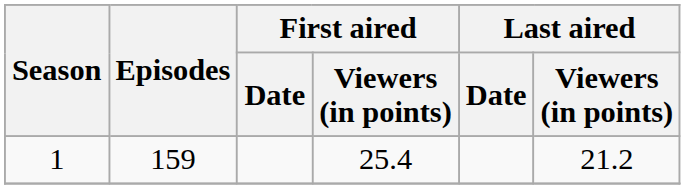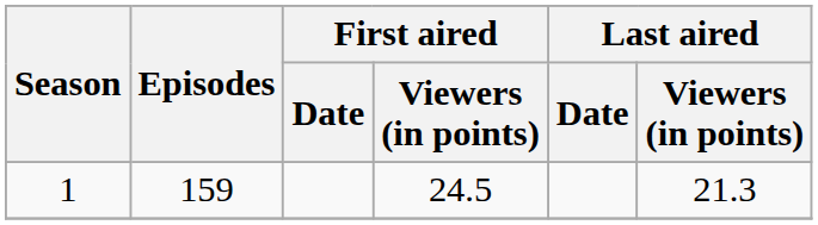1 | First aired / Viewers (in points): 25.4 -> 24.5
1 | Last aired / Viewers (in points): 21.2 -> 21.3
